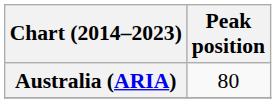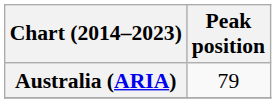Australia (ARIA) | Peak position: 80 -> 79
